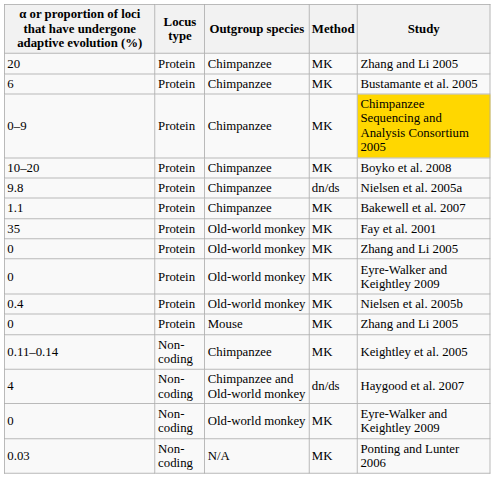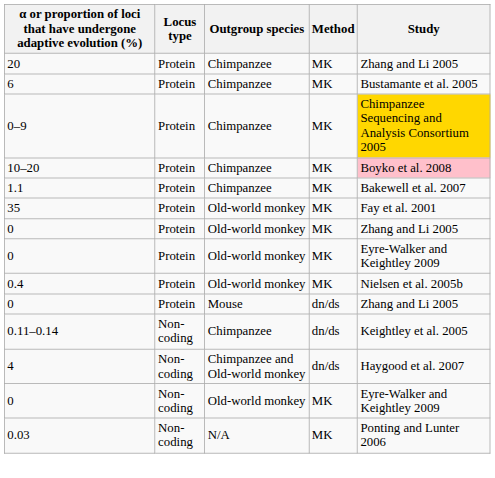10–20 | Study: no background -> pink background
- row: 9.8 | Protein | Chimpanzee | dn/ds | Nielsen et al. 2005a
0 / Mouse | Method: MK -> dn/ds
0.11–0.14 | Method: MK -> dn/ds
